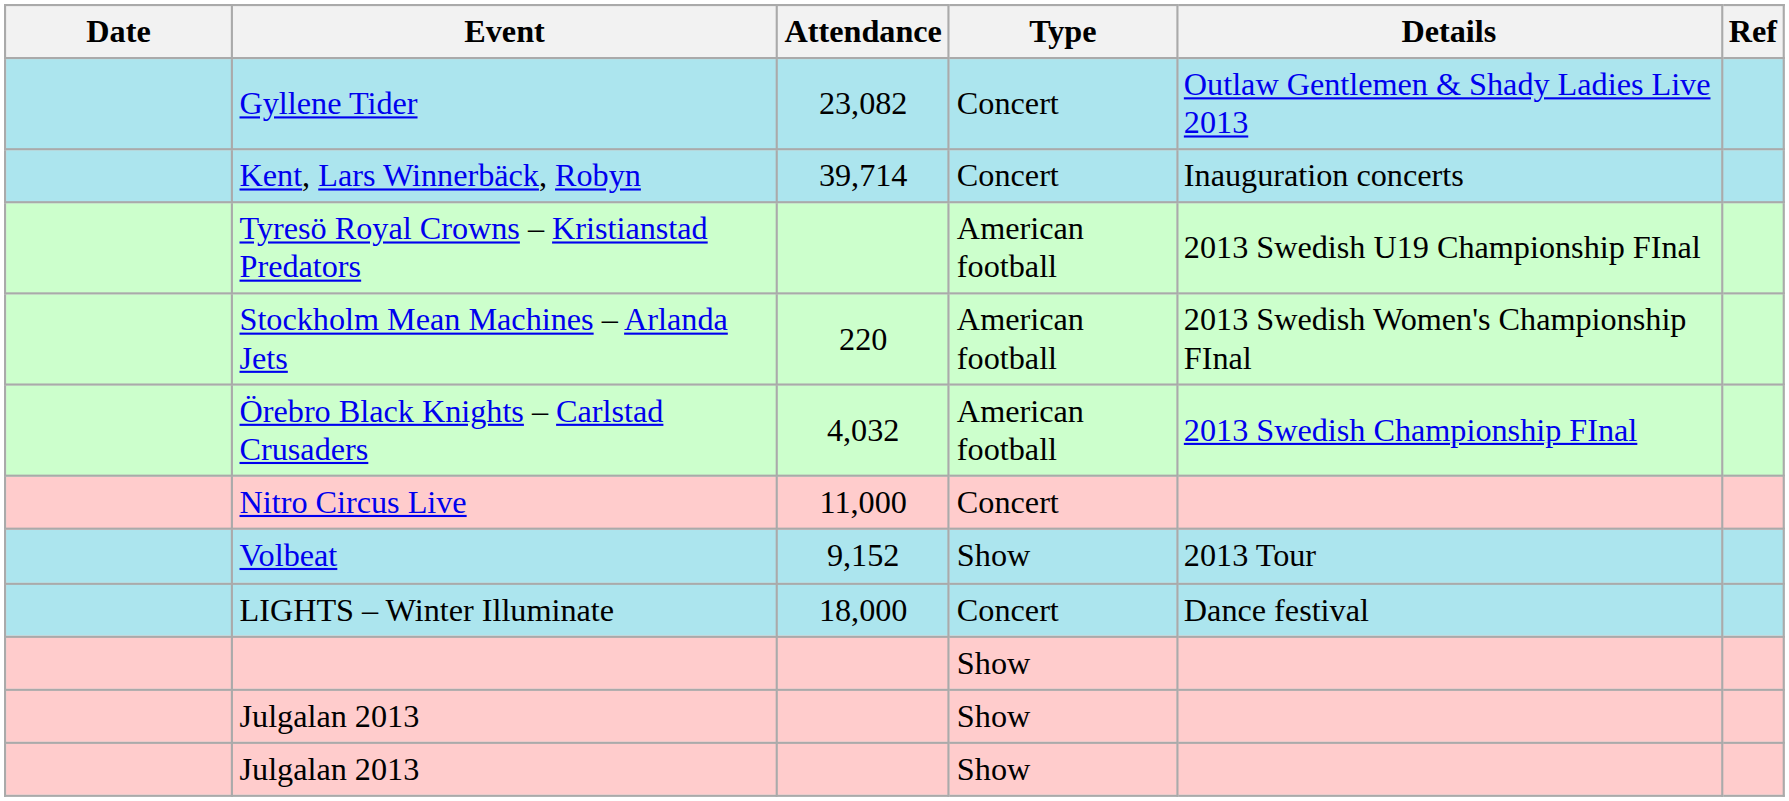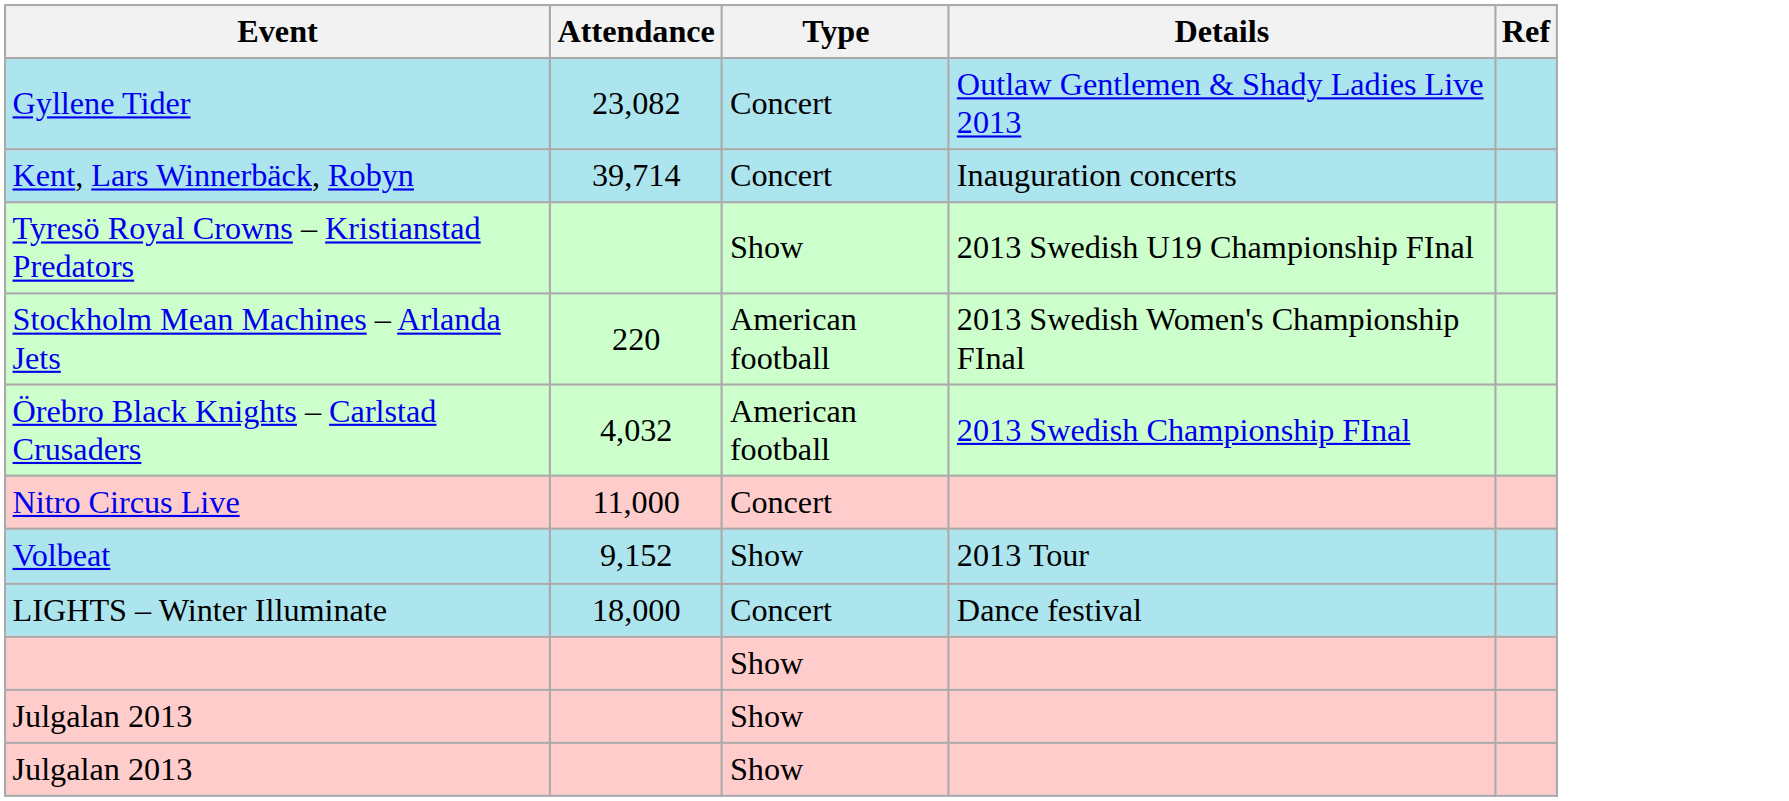- column: Date
Tyresö Royal Crowns – Kristianstad Predators | Type: American football -> Show
